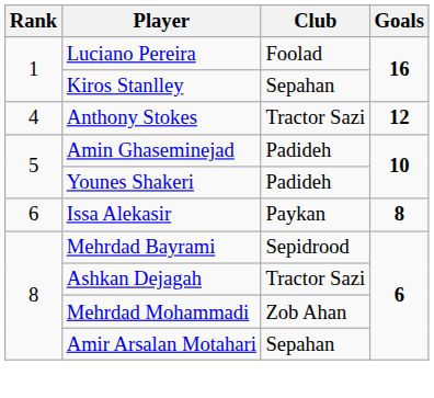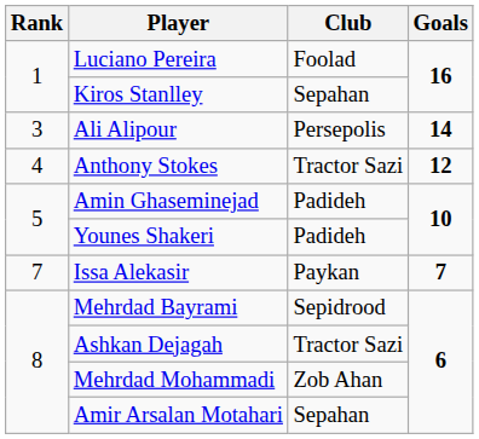+ row: 3 | Ali Alipour | Persepolis | 14
Issa Alekasir | Rank: 6 -> 7
Issa Alekasir | Goals: 8 -> 7
